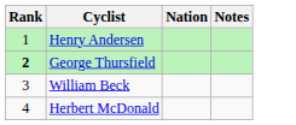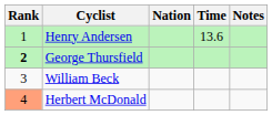+ column: Time | 13.6
Herbert McDonald | Rank: no background -> lightsalmon background
